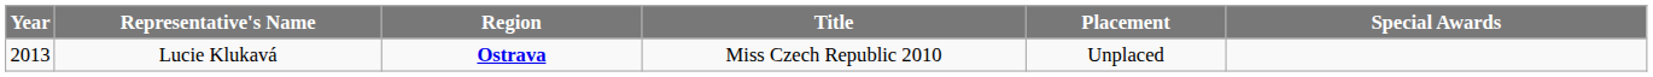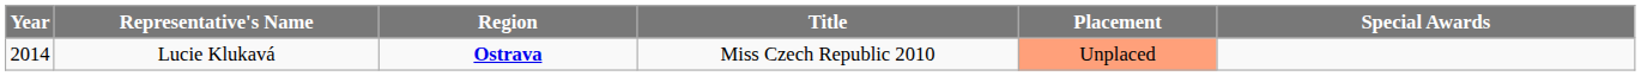Lucie Klukavá | Year: 2013 -> 2014
Lucie Klukavá | Placement: no background -> lightsalmon background
